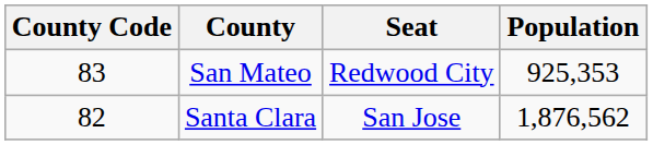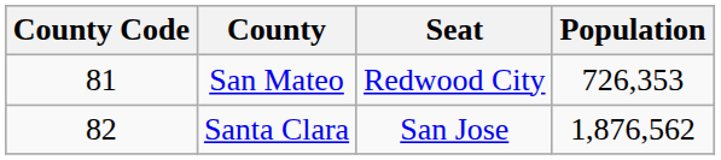San Mateo | County Code: 83 -> 81
San Mateo | Population: 925,353 -> 726,353
